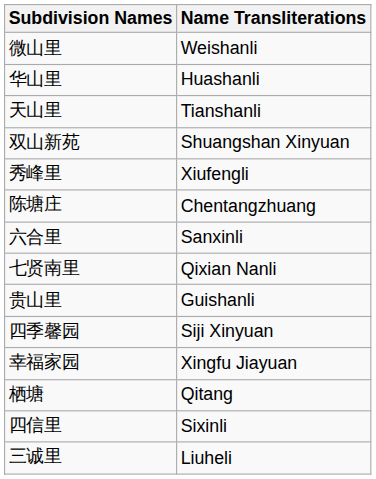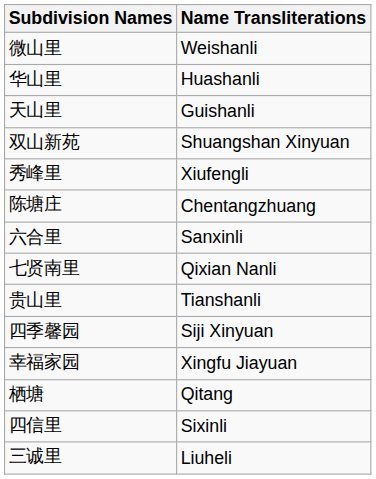天山里 | Name Transliterations: Tianshanli -> Guishanli
贵山里 | Name Transliterations: Guishanli -> Tianshanli
